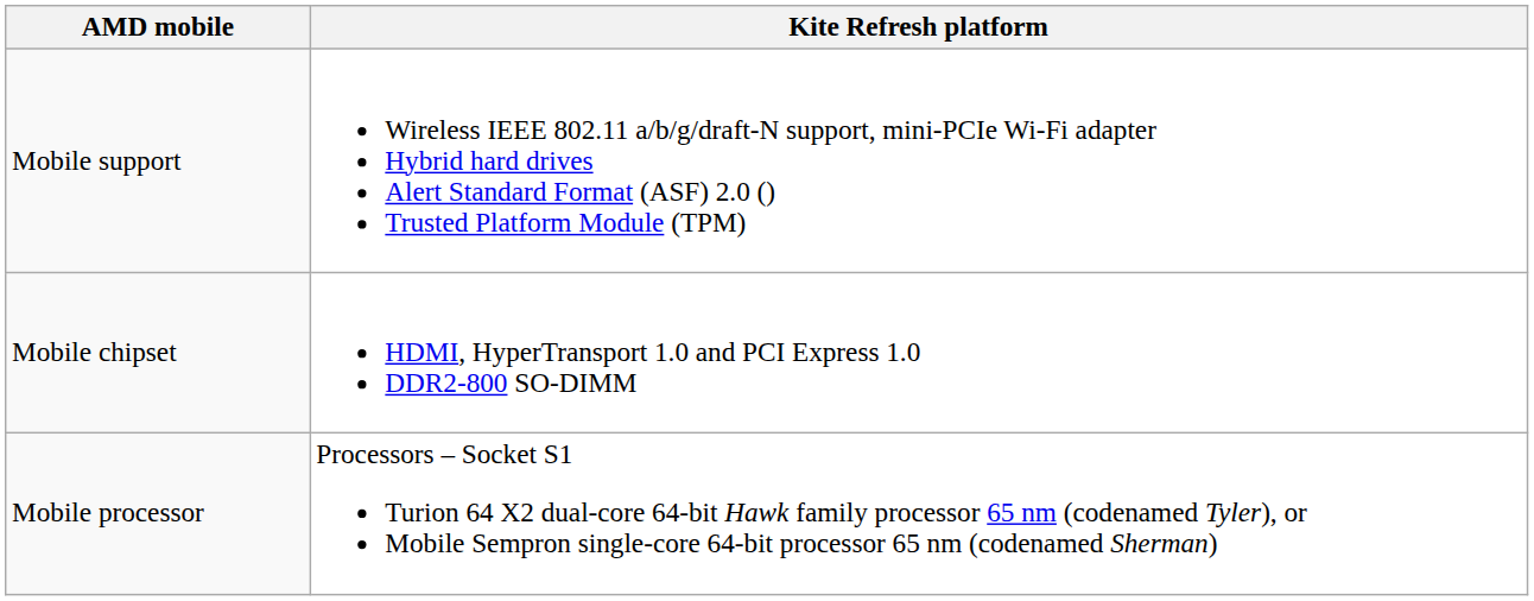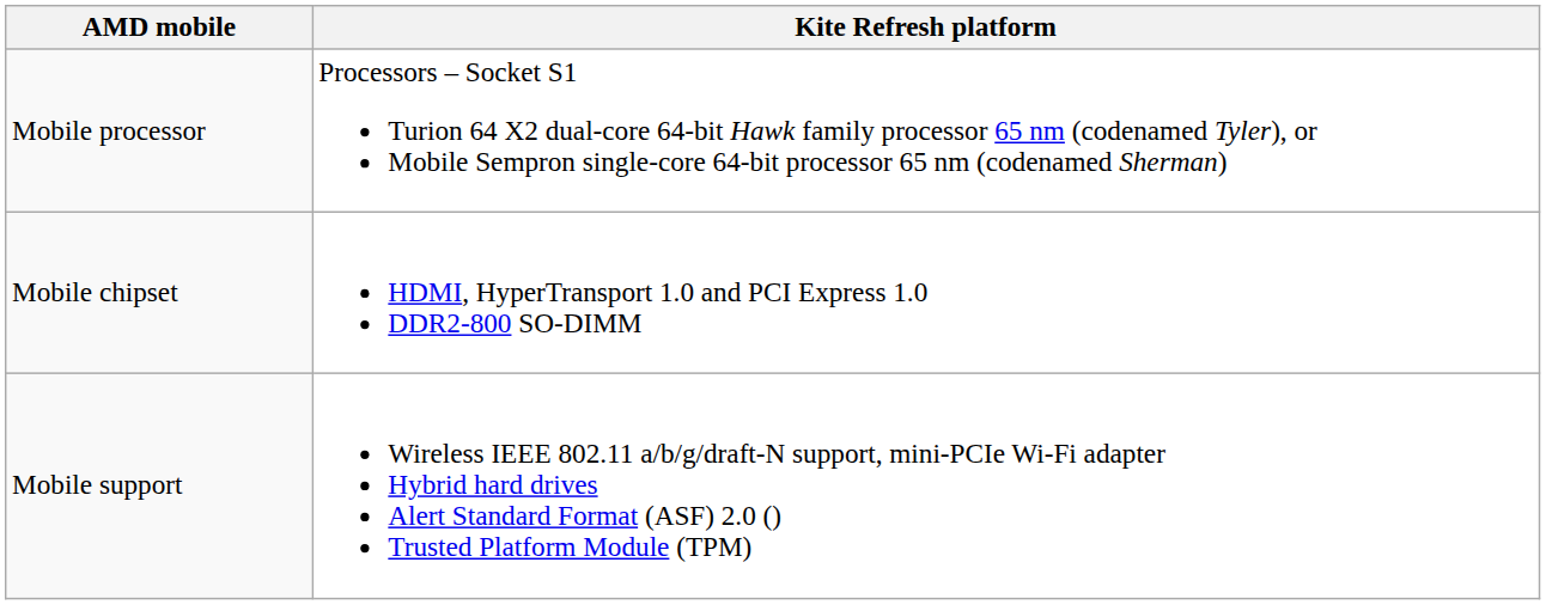rows swapped: Mobile processor <-> Mobile support
